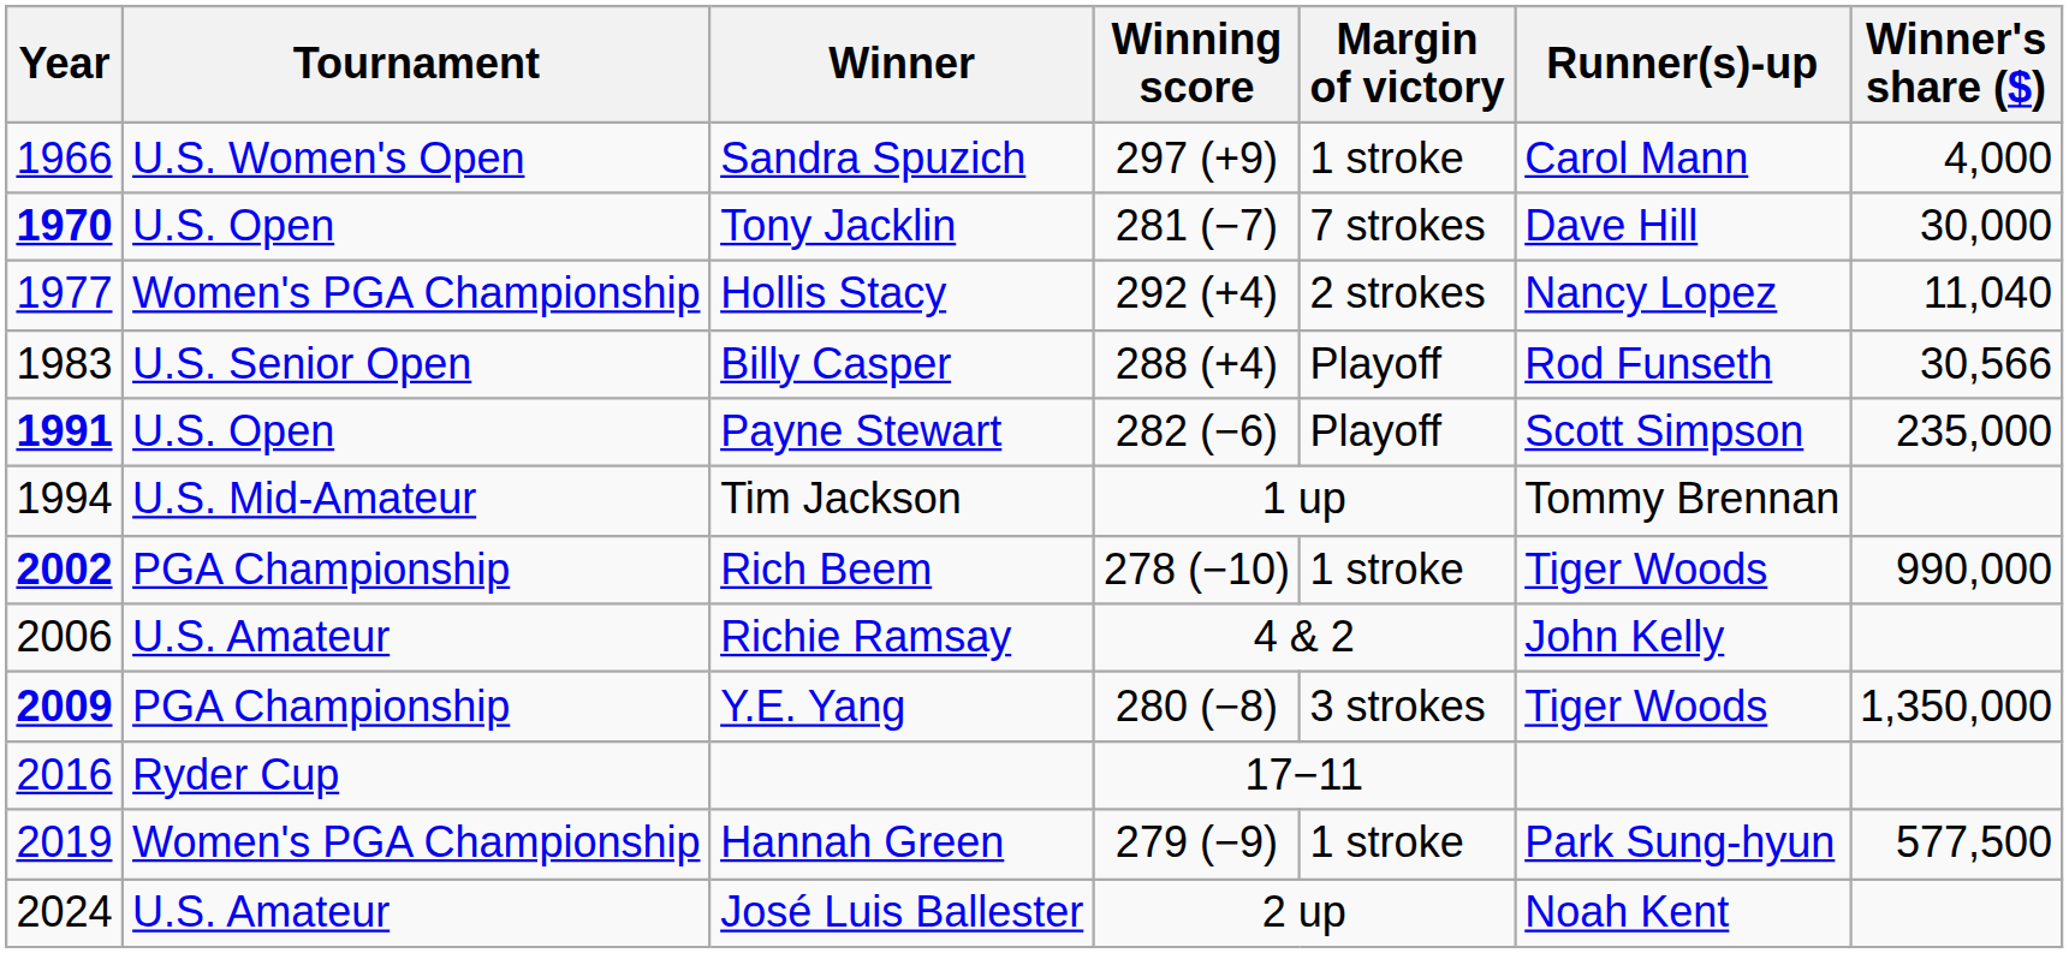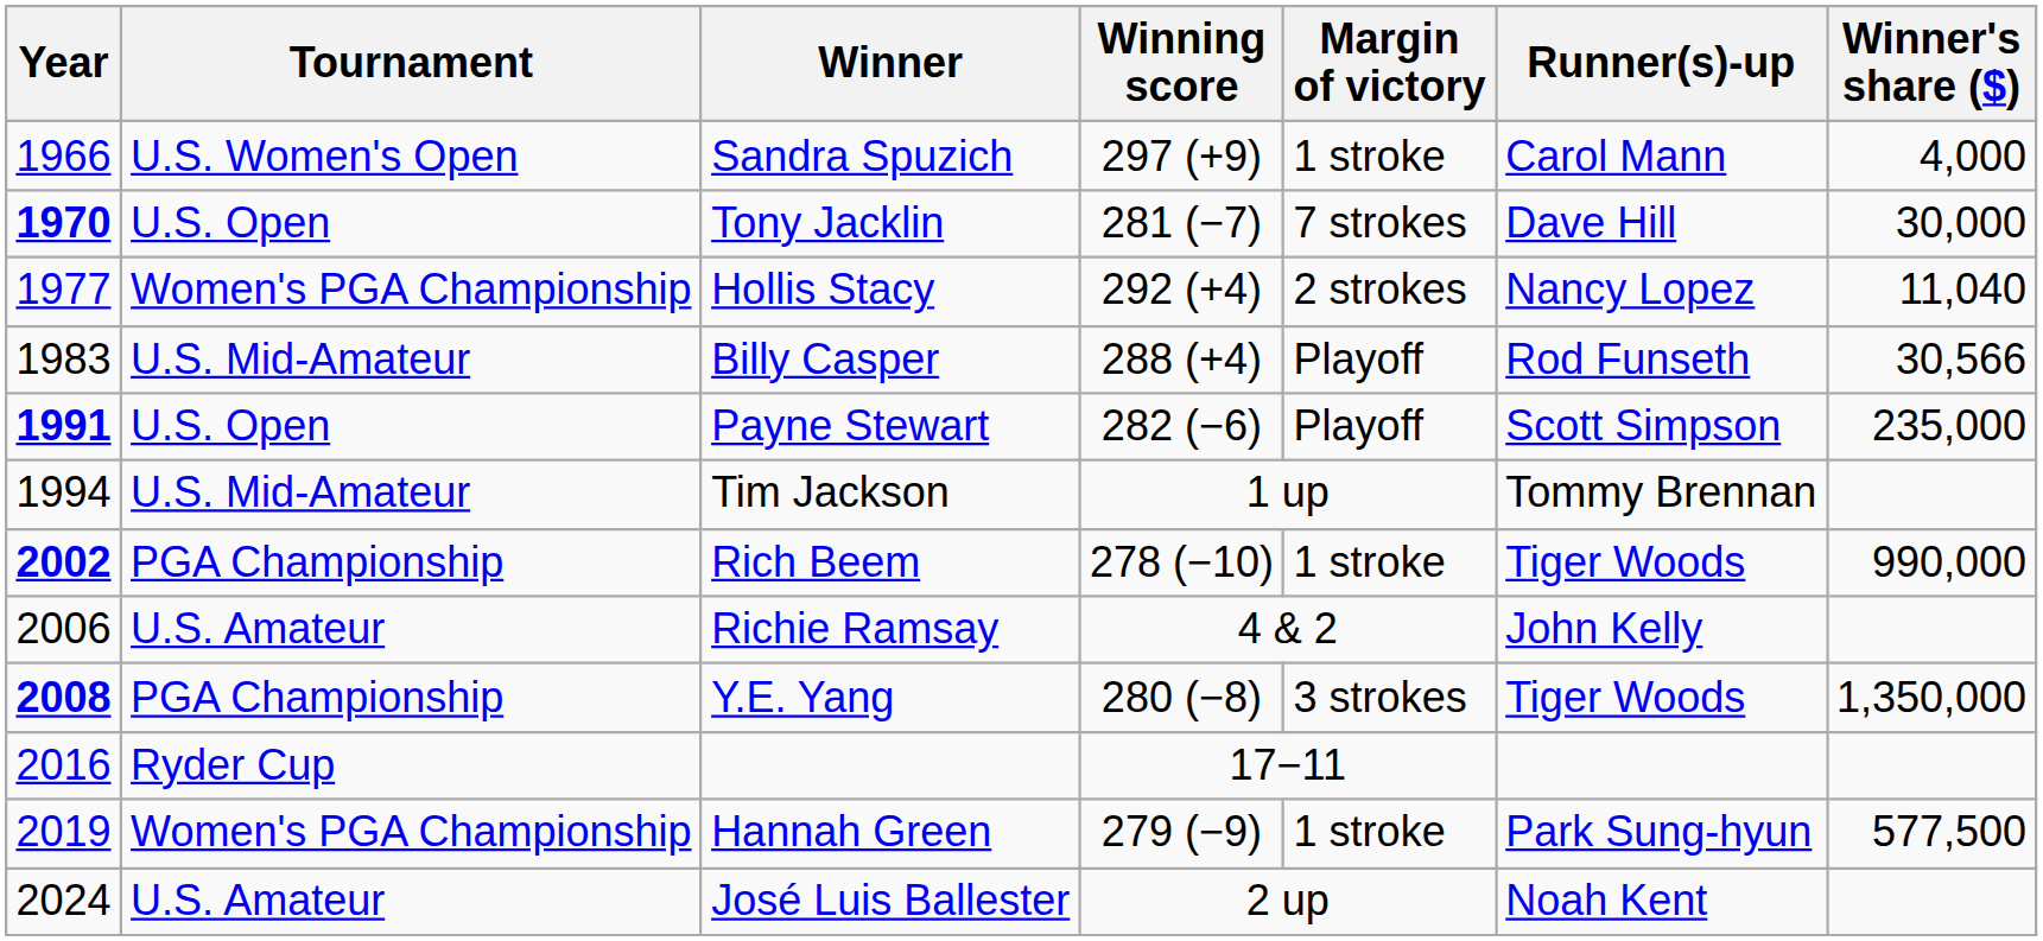Billy Casper | Tournament: U.S. Senior Open -> U.S. Mid-Amateur
Y.E. Yang | Year: 2009 -> 2008
